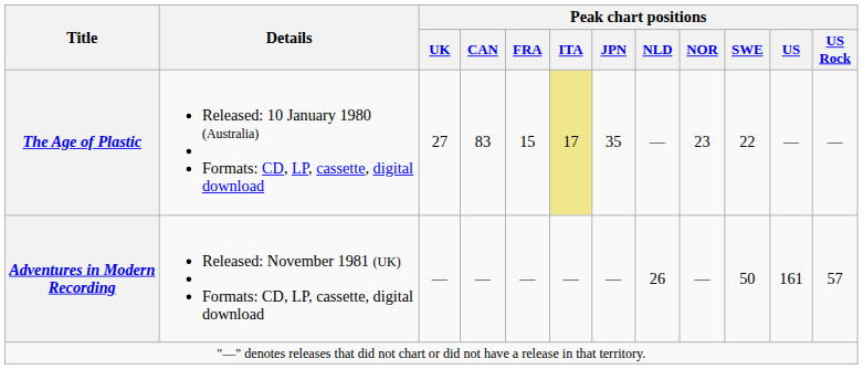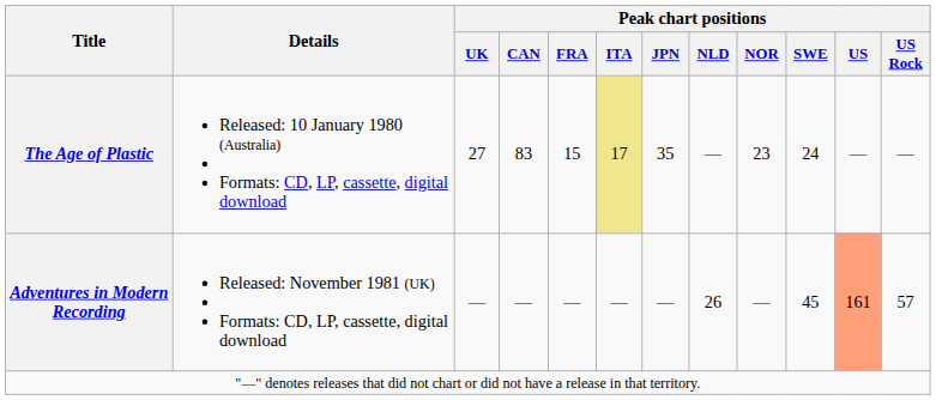The Age of Plastic | Peak chart positions / SWE: 22 -> 24
Adventures in Modern Recording | Peak chart positions / SWE: 50 -> 45
Adventures in Modern Recording | Peak chart positions / US: no background -> lightsalmon background
